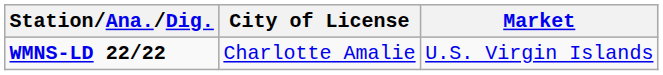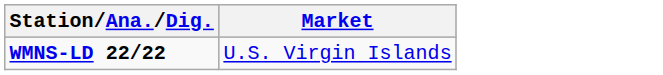- column: City of License | Charlotte Amalie
